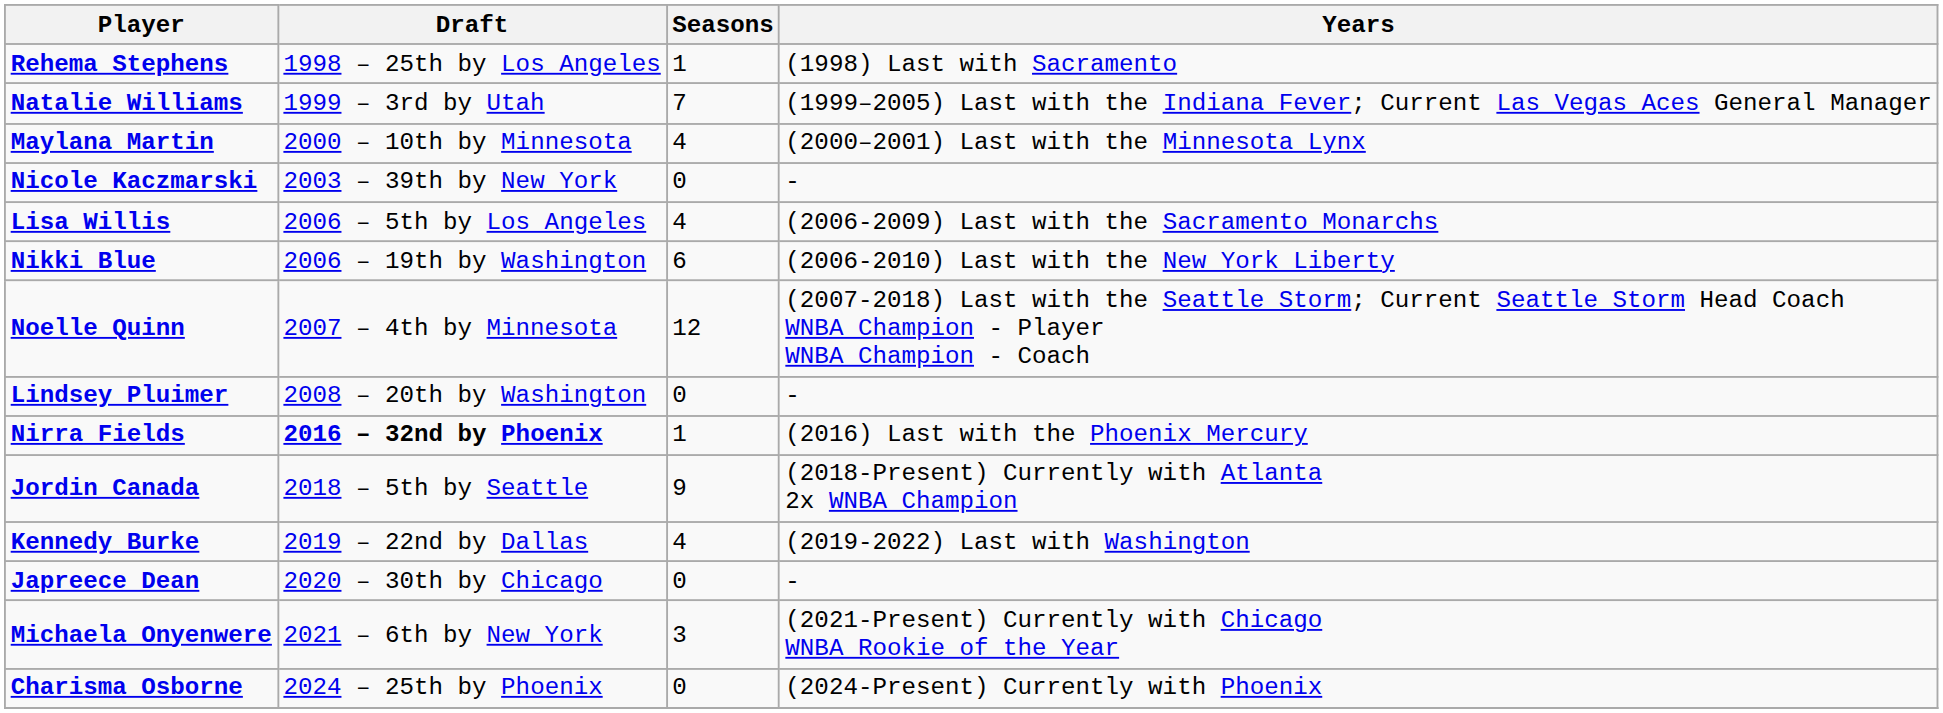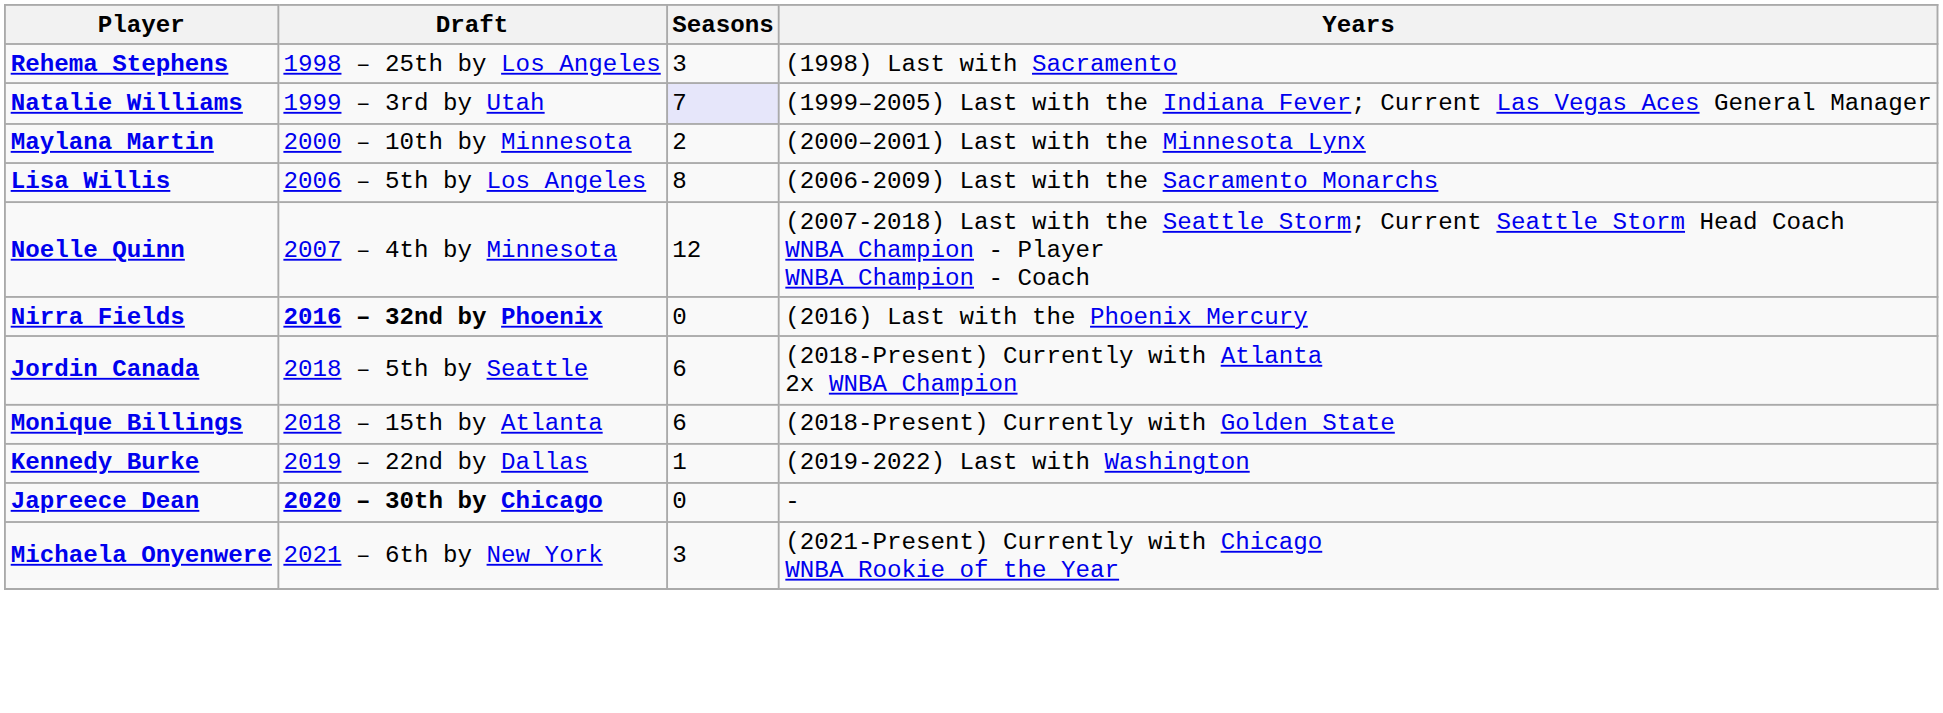Rehema Stephens | Seasons: 1 -> 3
Natalie Williams | Seasons: no background -> lavender background
Maylana Martin | Seasons: 4 -> 2
- row: Nicole Kaczmarski | 2003 – 39th by New York | 0 | -
Lisa Willis | Seasons: 4 -> 8
- row: Nikki Blue | 2006 – 19th by Washington | 6 | (2006-2010) Last with the New York Liberty
- row: Lindsey Pluimer | 2008 – 20th by Washington | 0 | -
Nirra Fields | Seasons: 1 -> 0
Jordin Canada | Seasons: 9 -> 6
+ row: Monique Billings | 2018 – 15th by Atlanta | 6 | (2018-Present) Currently with Golden State
Kennedy Burke | Seasons: 4 -> 1
Japreece Dean | Draft: normal -> bold
- row: Charisma Osborne | 2024 – 25th by Phoenix | 0 | (2024-Present) Currently with Phoenix
